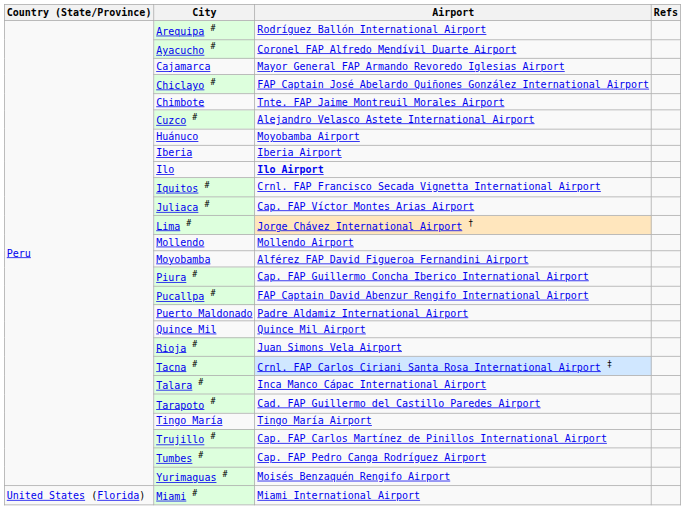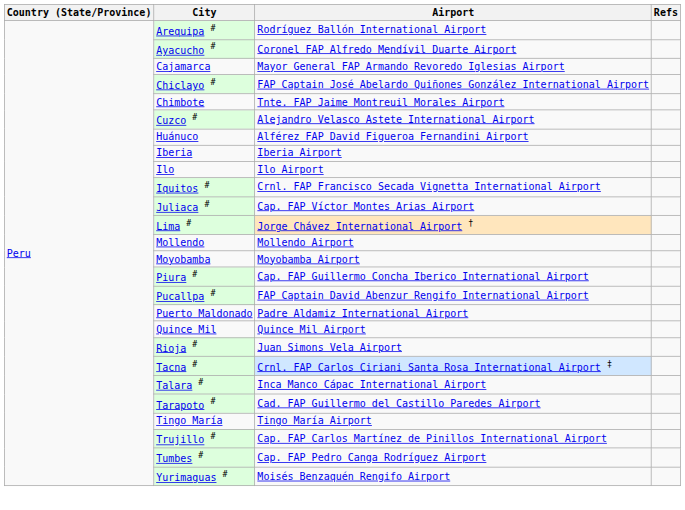Huánuco | Airport: Moyobamba Airport -> Alférez FAP David Figueroa Fernandini Airport
Ilo | Airport: bold -> normal
Moyobamba | Airport: Alférez FAP David Figueroa Fernandini Airport -> Moyobamba Airport
- row: United States (Florida) | Miami # | Miami International Airport
